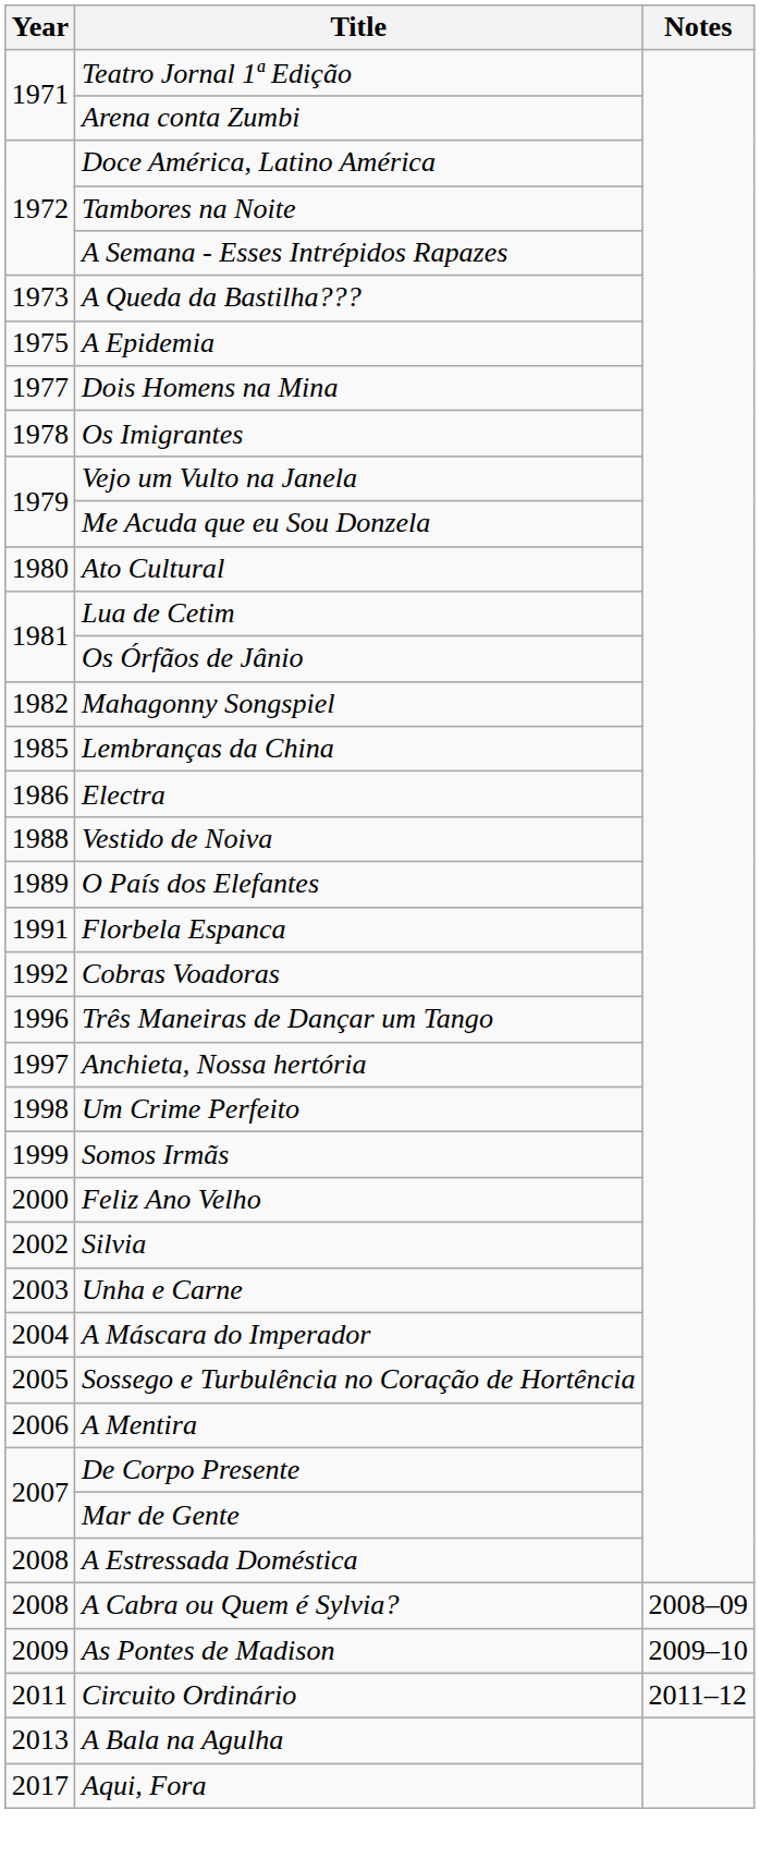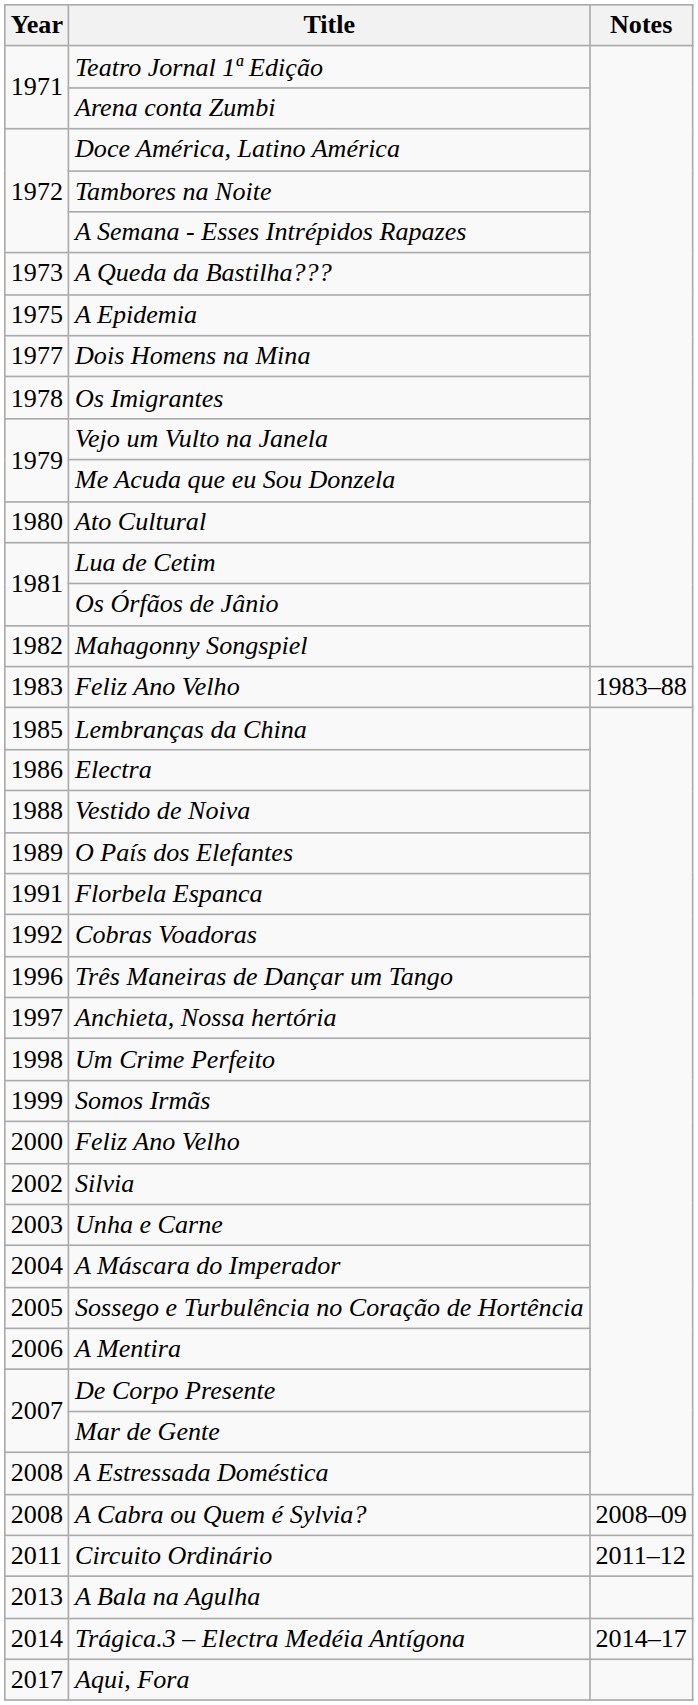+ row: 1983 | Feliz Ano Velho | 1983–88
- row: 2009 | As Pontes de Madison | 2009–10
+ row: 2014 | Trágica.3 – Electra Medéia Antígona | 2014–17
